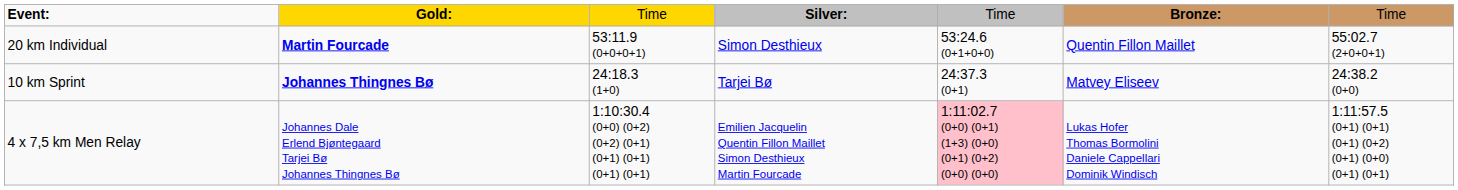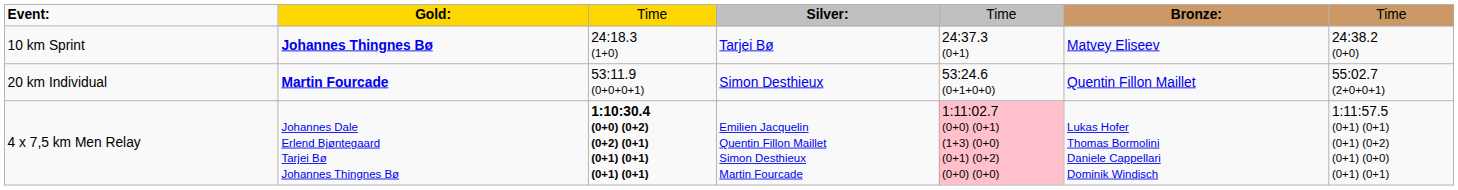rows swapped: 20 km Individual <-> 10 km Sprint
4 x 7,5 km Men Relay | column 3: normal -> bold
